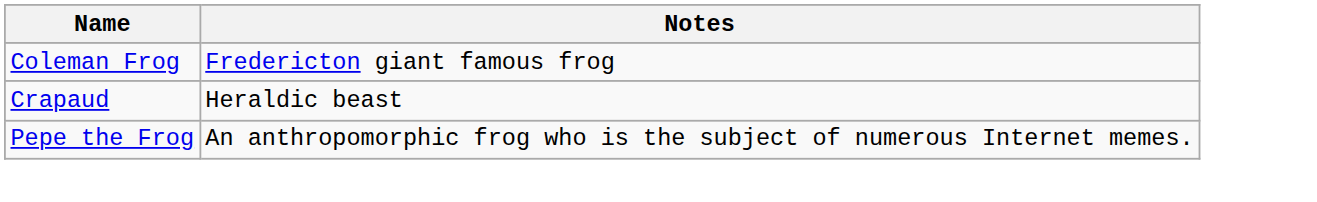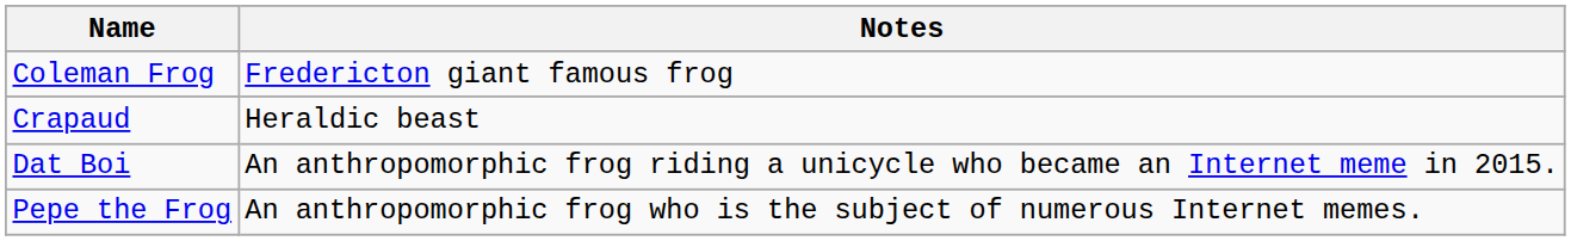+ row: Dat Boi | An anthropomorphic frog riding a unicycle who became an Internet meme in 2015.
